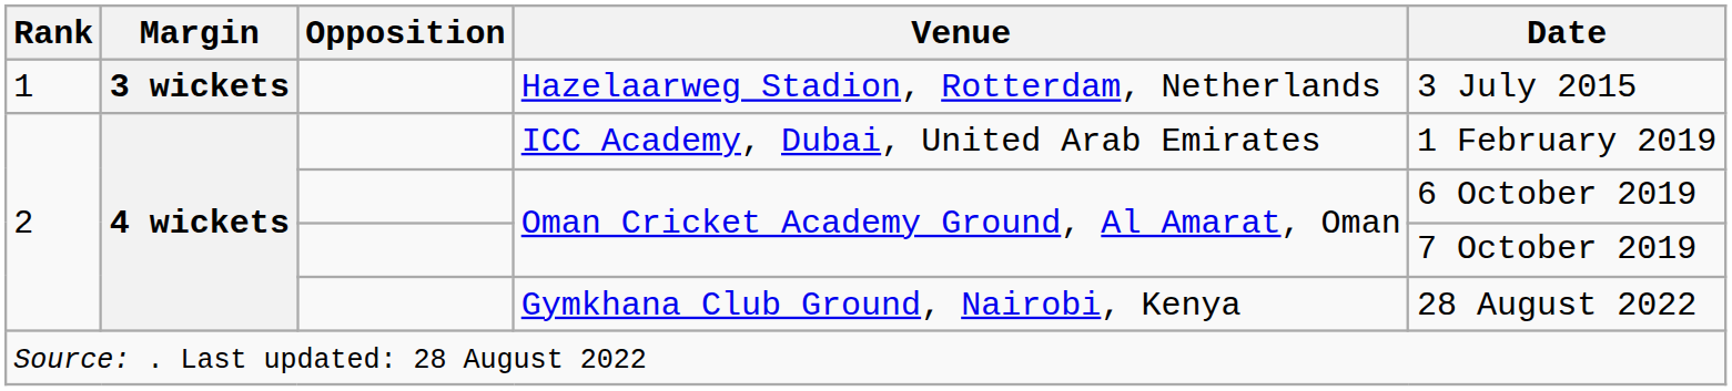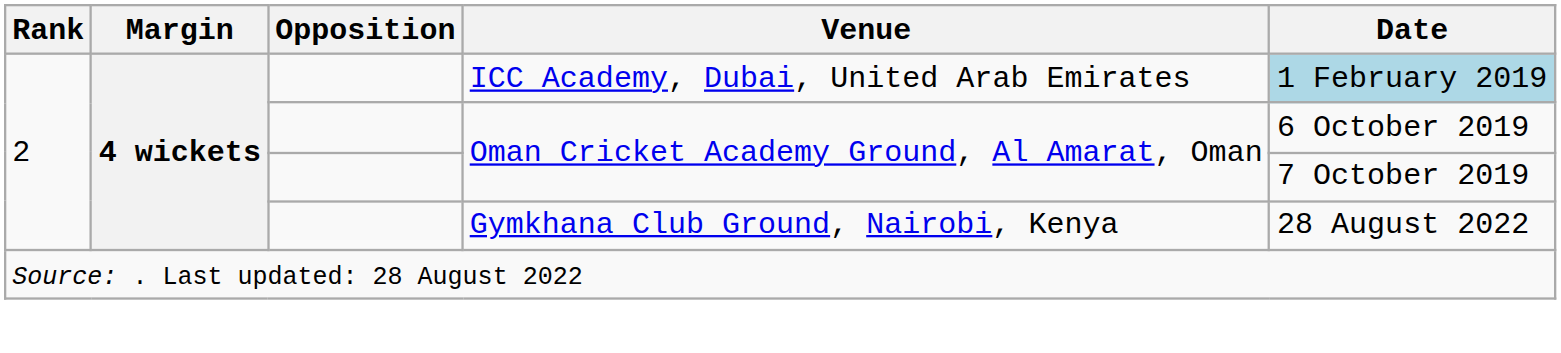- row: 1 | 3 wickets | Hazelaarweg Stadion, Rotterdam, Netherlands | 3 July 2015
ICC Academy, Dubai, United Arab Emirates | Date: no background -> lightblue background
